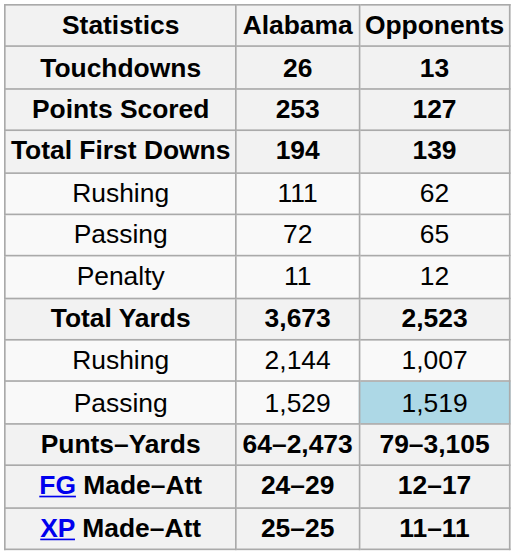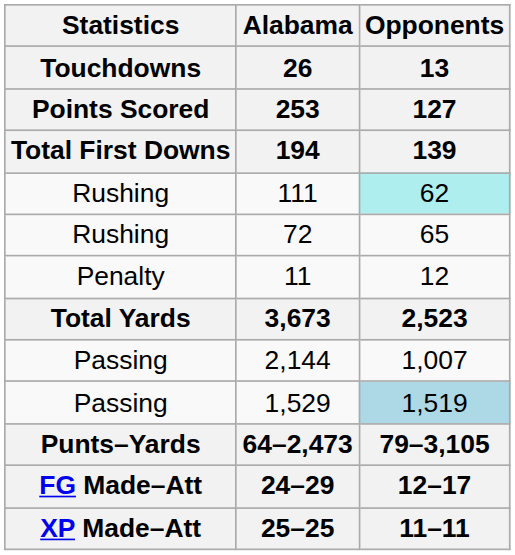111 | Opponents / 13 / 127 / 139: no background -> paleturquoise background
72 | Statistics / Touchdowns / Points Scored / Total First Downs: Passing -> Rushing
2,144 | Statistics / Touchdowns / Points Scored / Total First Downs: Rushing -> Passing
